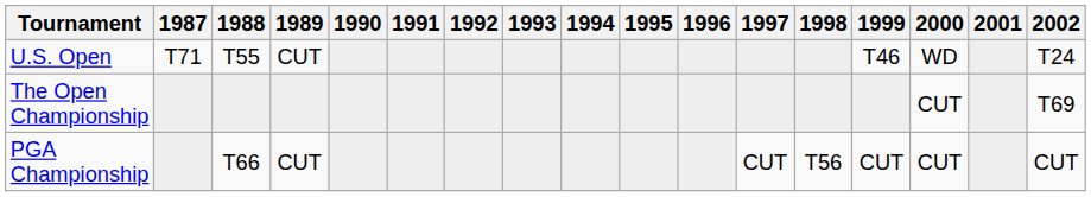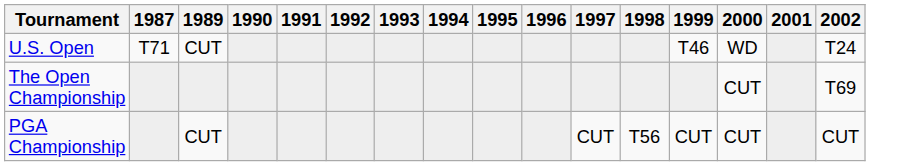- column: 1988 | T55 | T66
